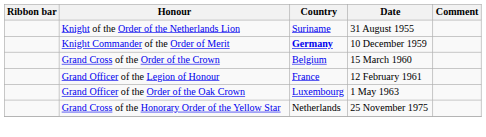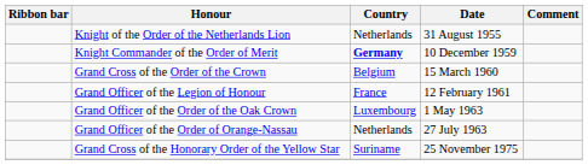Knight of the Order of the Netherlands Lion | Country: Suriname -> Netherlands
+ row: Grand Officer of the Order of Orange-Nassau | Netherlands | 27 July 1963
Grand Cross of the Honorary Order of the Yellow Star | Country: Netherlands -> Suriname
